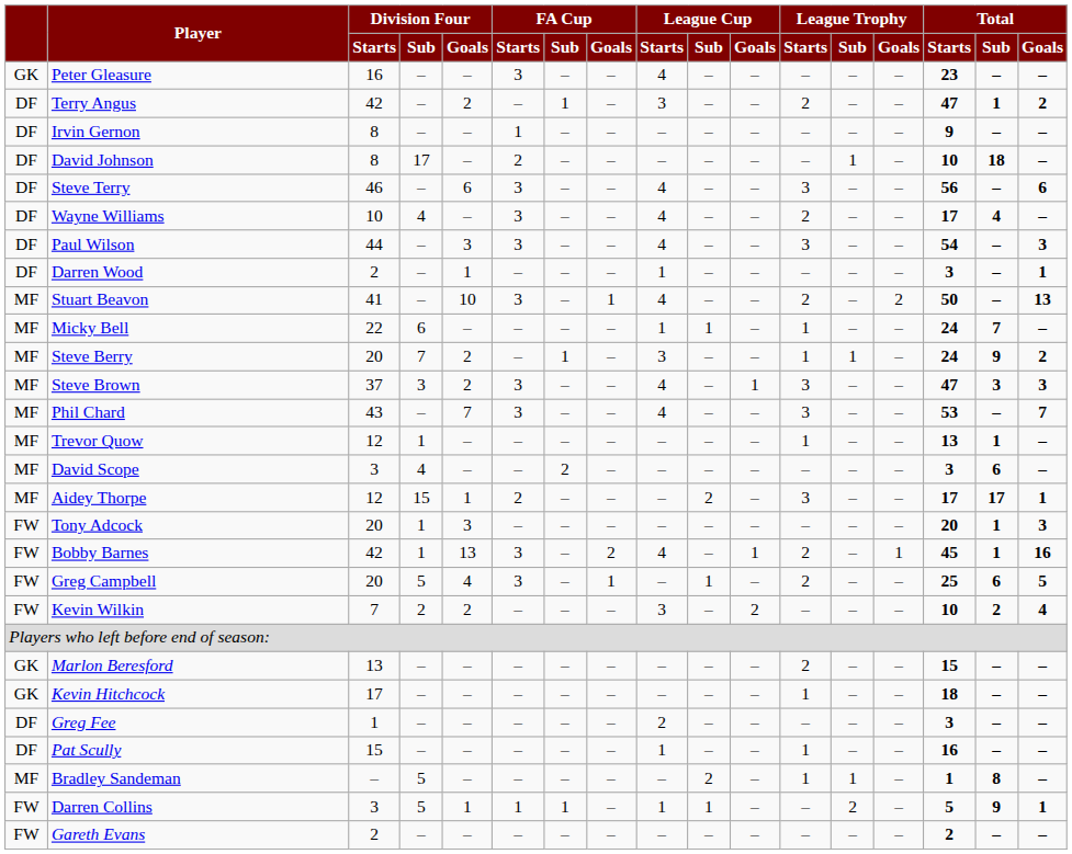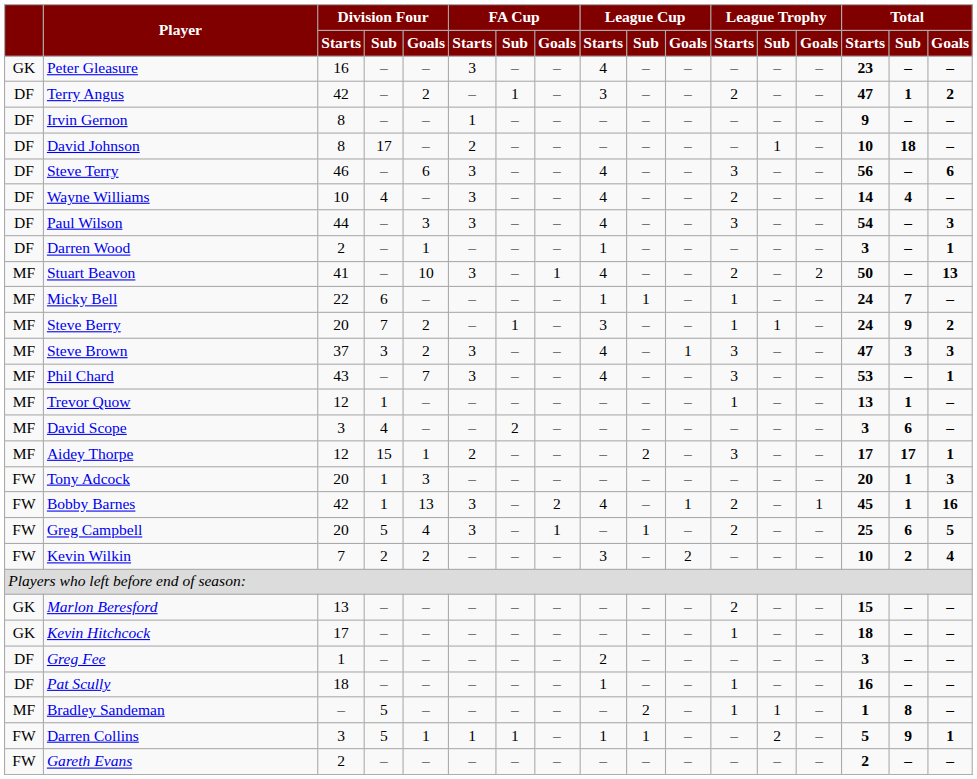Wayne Williams | Total / Starts: 17 -> 14
Phil Chard | Total / Goals: 7 -> 1
Pat Scully | Division Four / Starts: 15 -> 18
